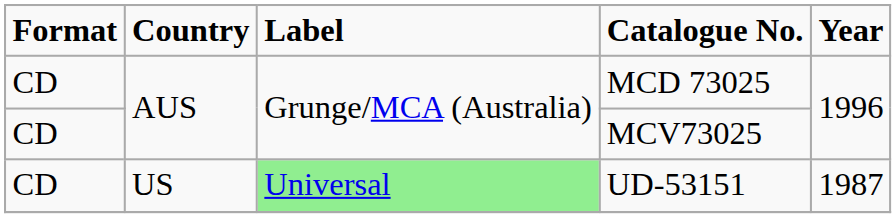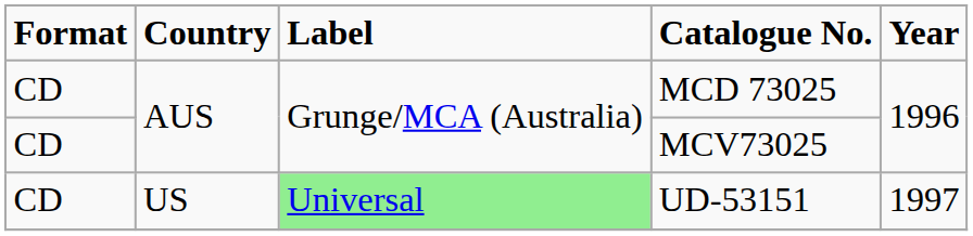UD-53151 | Year: 1987 -> 1997
